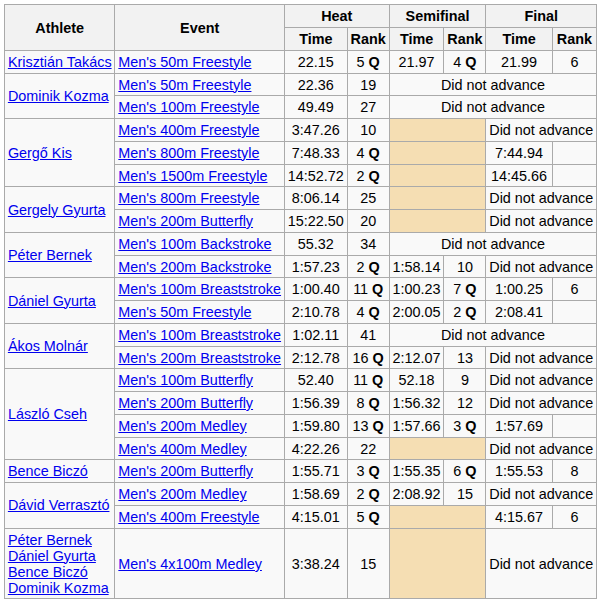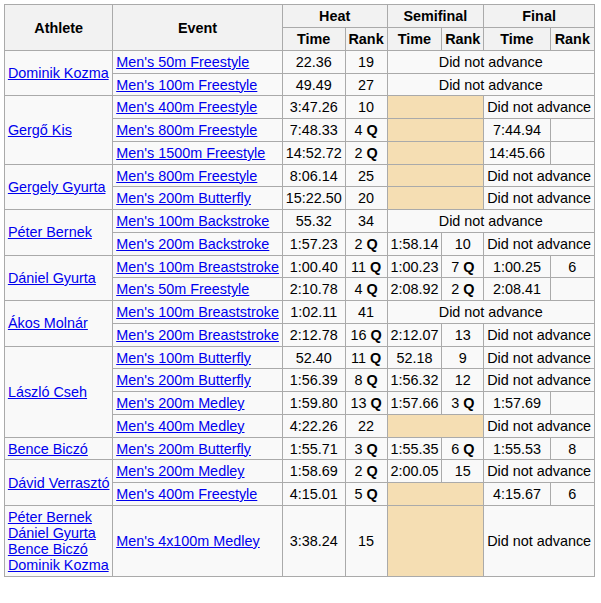- row: Krisztián Takács | Men's 50m Freestyle | 22.15 | 5 Q | 21.97 | 4 Q | 21.99 | 6
2:10.78 | Semifinal / Time: 2:00.05 -> 2:08.92
1:58.69 | Semifinal / Time: 2:08.92 -> 2:00.05
